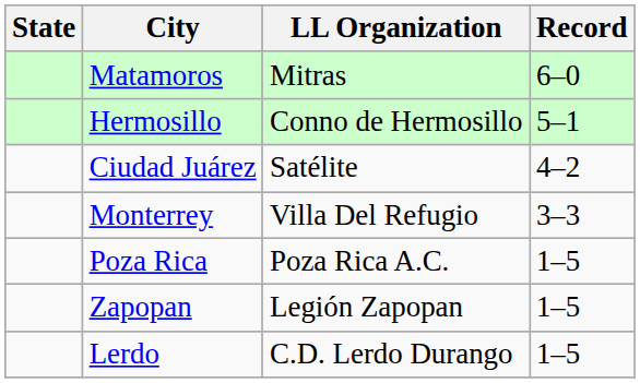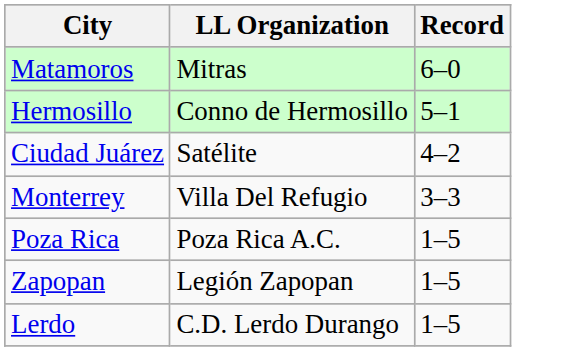- column: State
